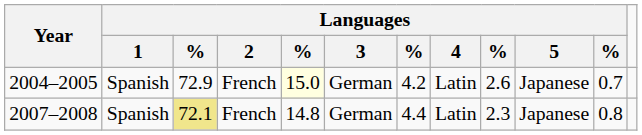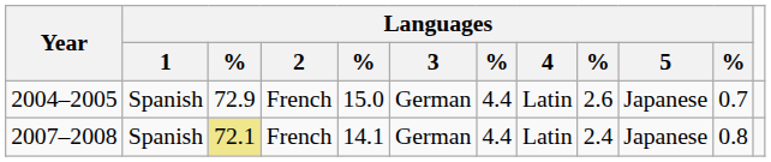2004–2005 | column 5: lightyellow background -> no background
2004–2005 | column 7: 4.2 -> 4.4
2007–2008 | column 5: 14.8 -> 14.1
2007–2008 | column 9: 2.3 -> 2.4
